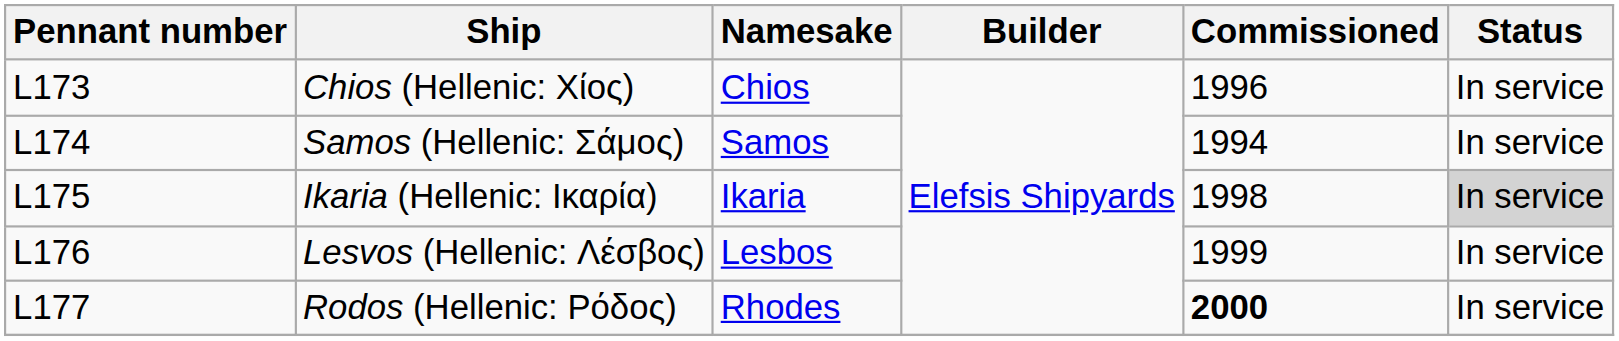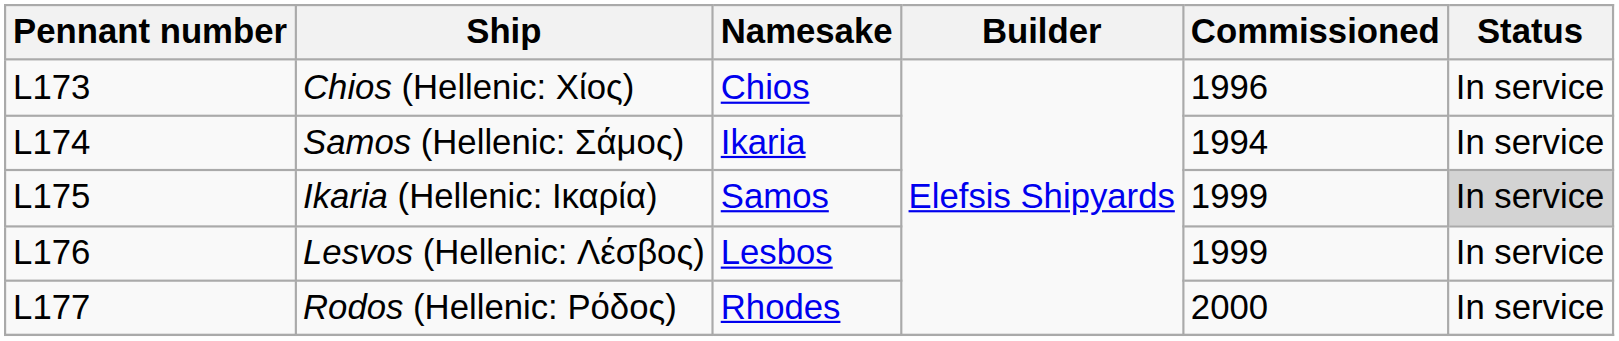Samos (Hellenic: Σάμος) | Namesake: Samos -> Ikaria
Ikaria (Hellenic: Ικαρία) | Namesake: Ikaria -> Samos
Ikaria (Hellenic: Ικαρία) | Commissioned: 1998 -> 1999
Rodos (Hellenic: Ρόδος) | Commissioned: bold -> normal
